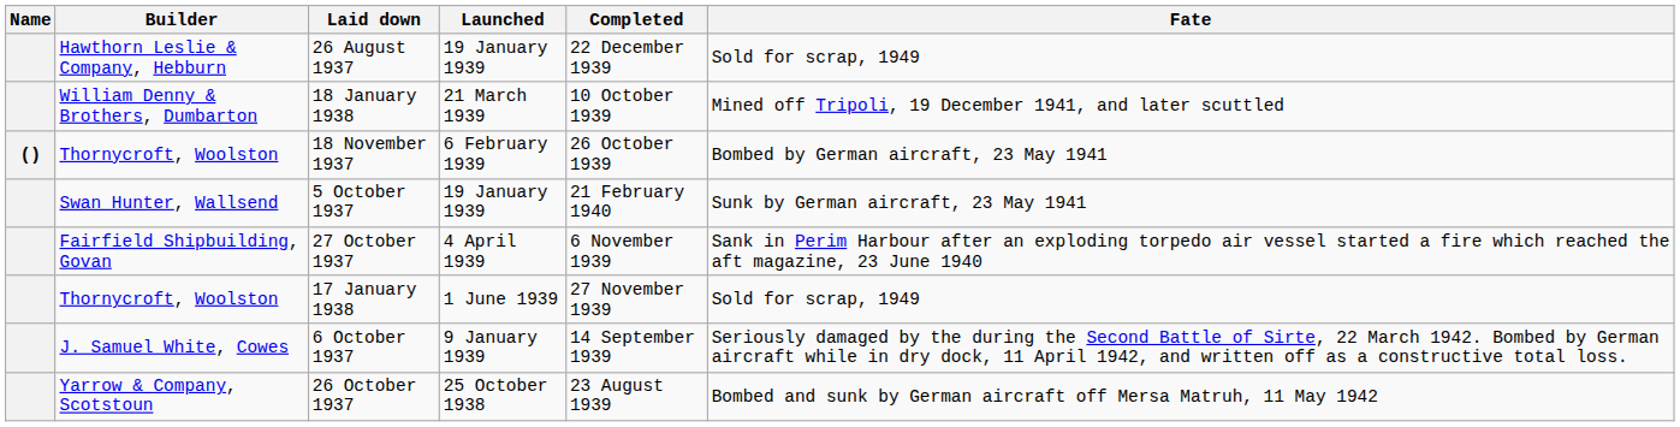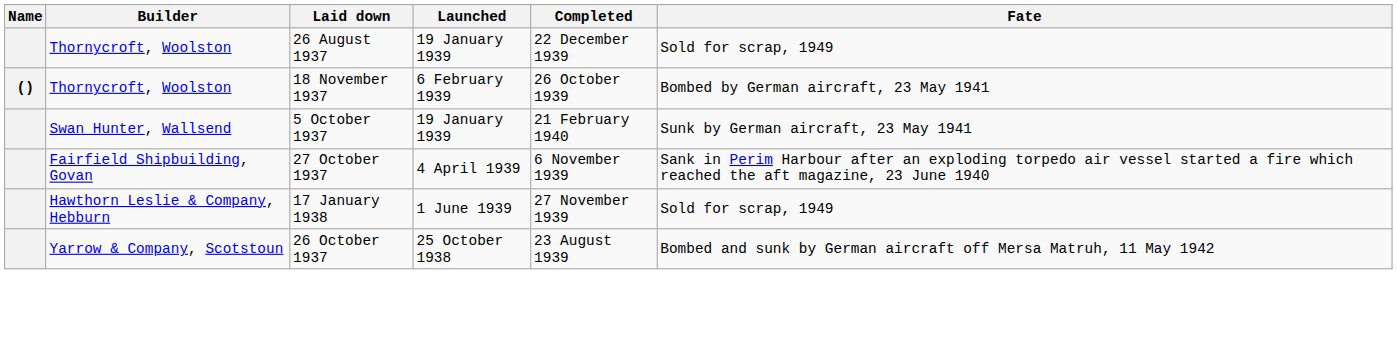26 August 1937 | Builder: Hawthorn Leslie & Company, Hebburn -> Thornycroft, Woolston
- row: William Denny & Brothers, Dumbarton | 18 January 1938 | 21 March 1939 | 10 October 1939 | Mined off Tripoli, 19 December 1941, and later scuttled
17 January 1938 | Builder: Thornycroft, Woolston -> Hawthorn Leslie & Company, Hebburn
- row: J. Samuel White, Cowes | 6 October 1937 | 9 January 1939 | 14 September 1939 | Seriously damaged by the during the Second Battle of Sirte, 22 March 1942. Bombed by German aircraft while in dry dock, 11 April 1942, and written off as a constructive total loss.
